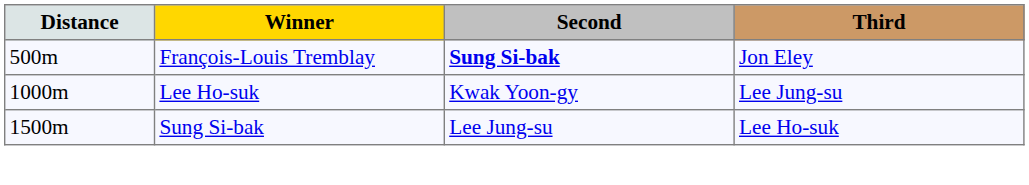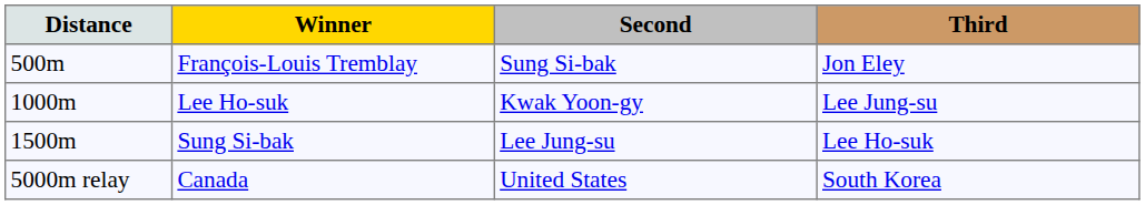François-Louis Tremblay | Second: bold -> normal
+ row: 5000m relay | Canada | United States | South Korea
